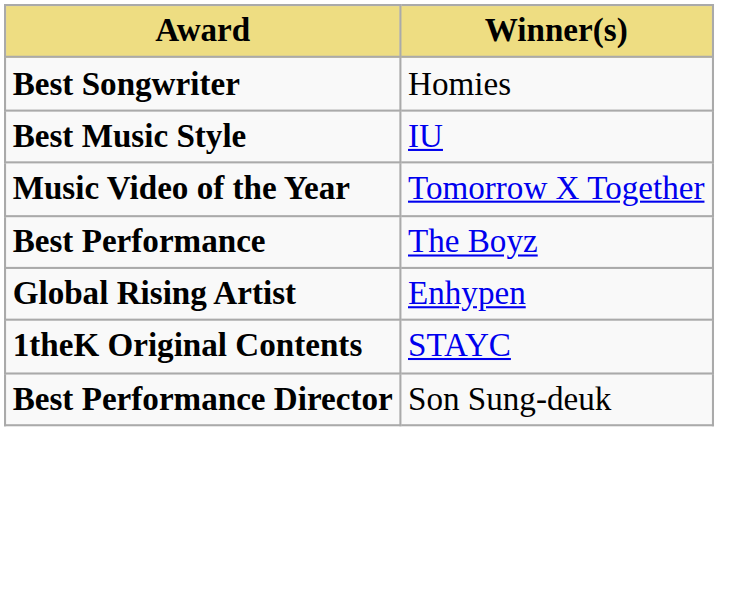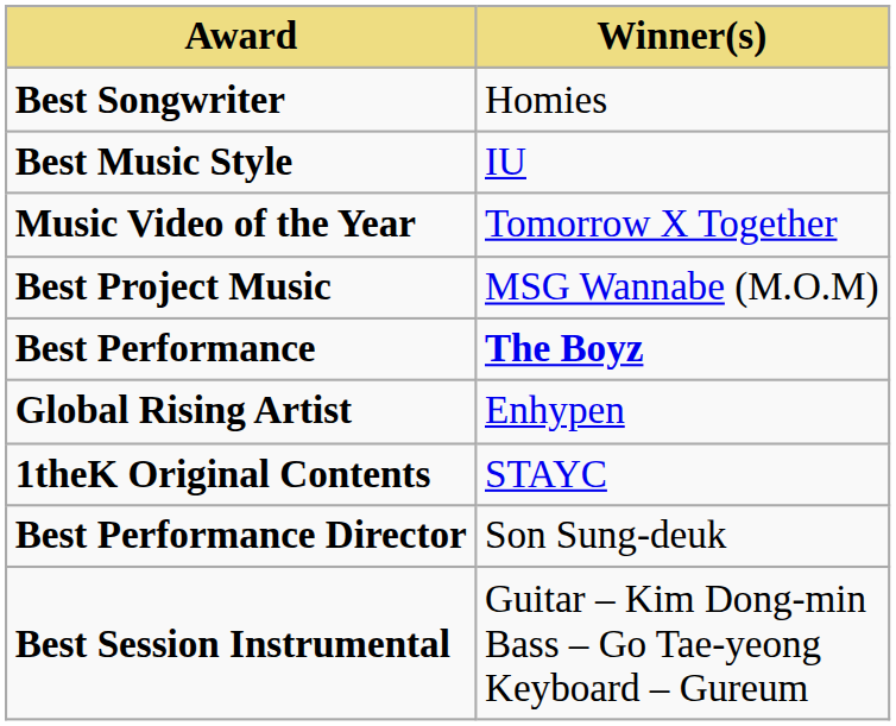+ row: Best Project Music | MSG Wannabe (M.O.M)
Best Performance | Winner(s): normal -> bold
+ row: Best Session Instrumental | Guitar – Kim Dong-min Bass – Go Tae-yeong Keyboard – Gureum
